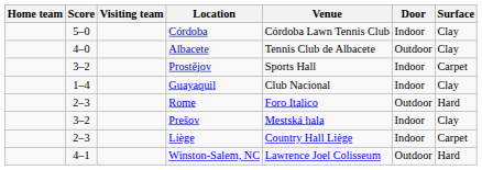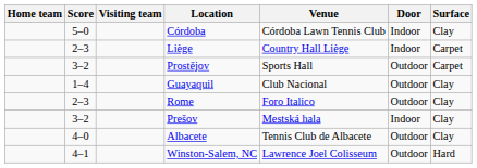rows swapped: Liège <-> Albacete
Prostějov | Door: Indoor -> Outdoor
Guayaquil | Door: Indoor -> Outdoor
Rome | Surface: Hard -> Clay
